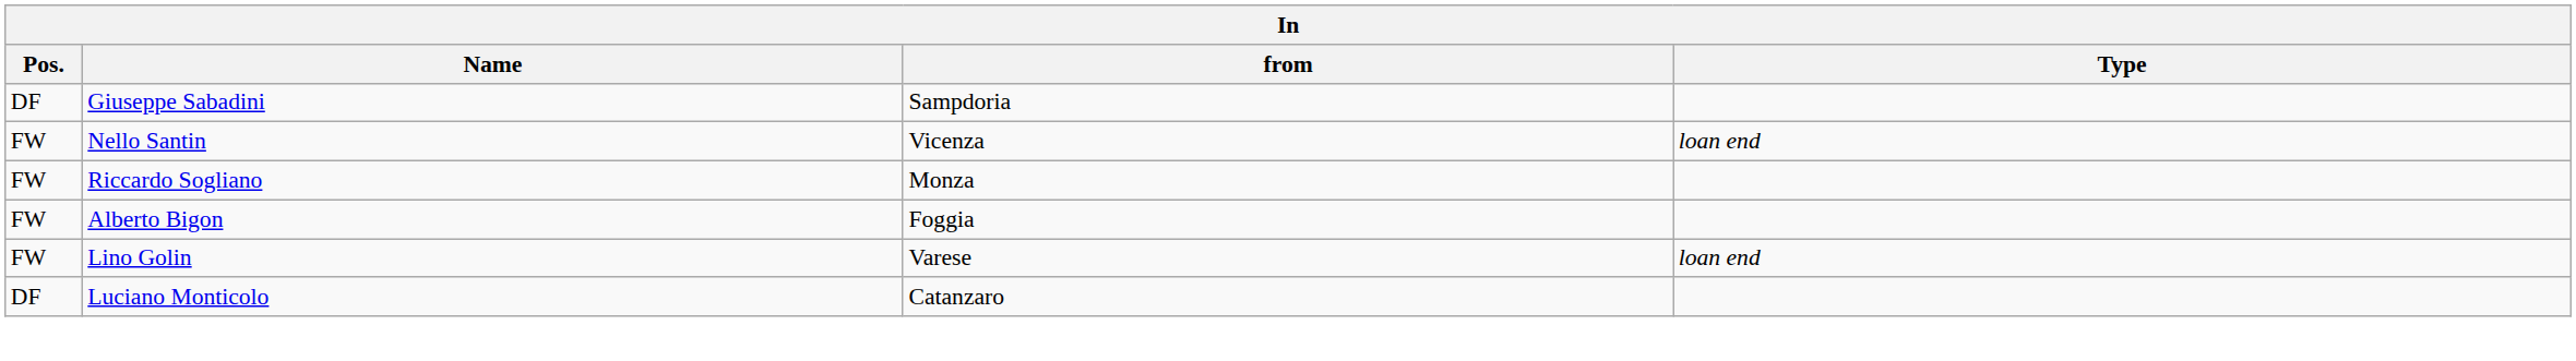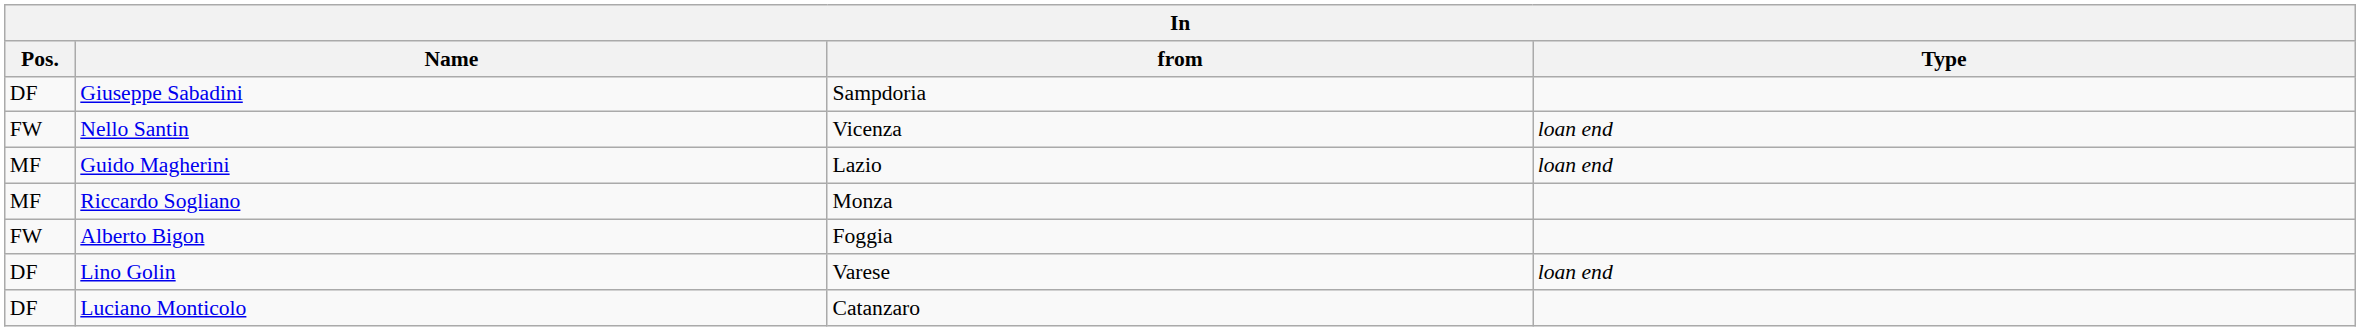+ row: MF | Guido Magherini | Lazio | loan end
Riccardo Sogliano | Pos.: FW -> MF
Lino Golin | Pos.: FW -> DF
